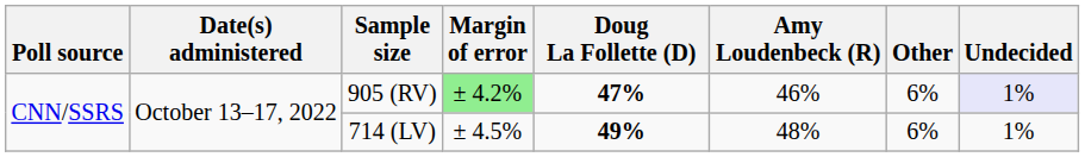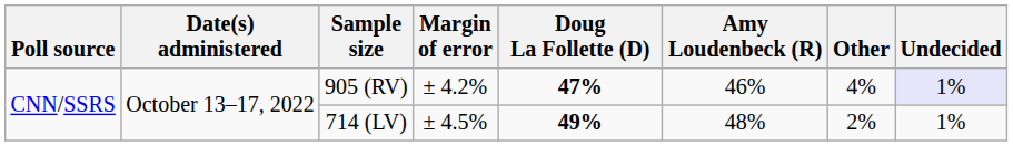905 (RV) | Margin of error: lightgreen background -> no background
905 (RV) | Other: 6% -> 4%
714 (LV) | Other: 6% -> 2%
